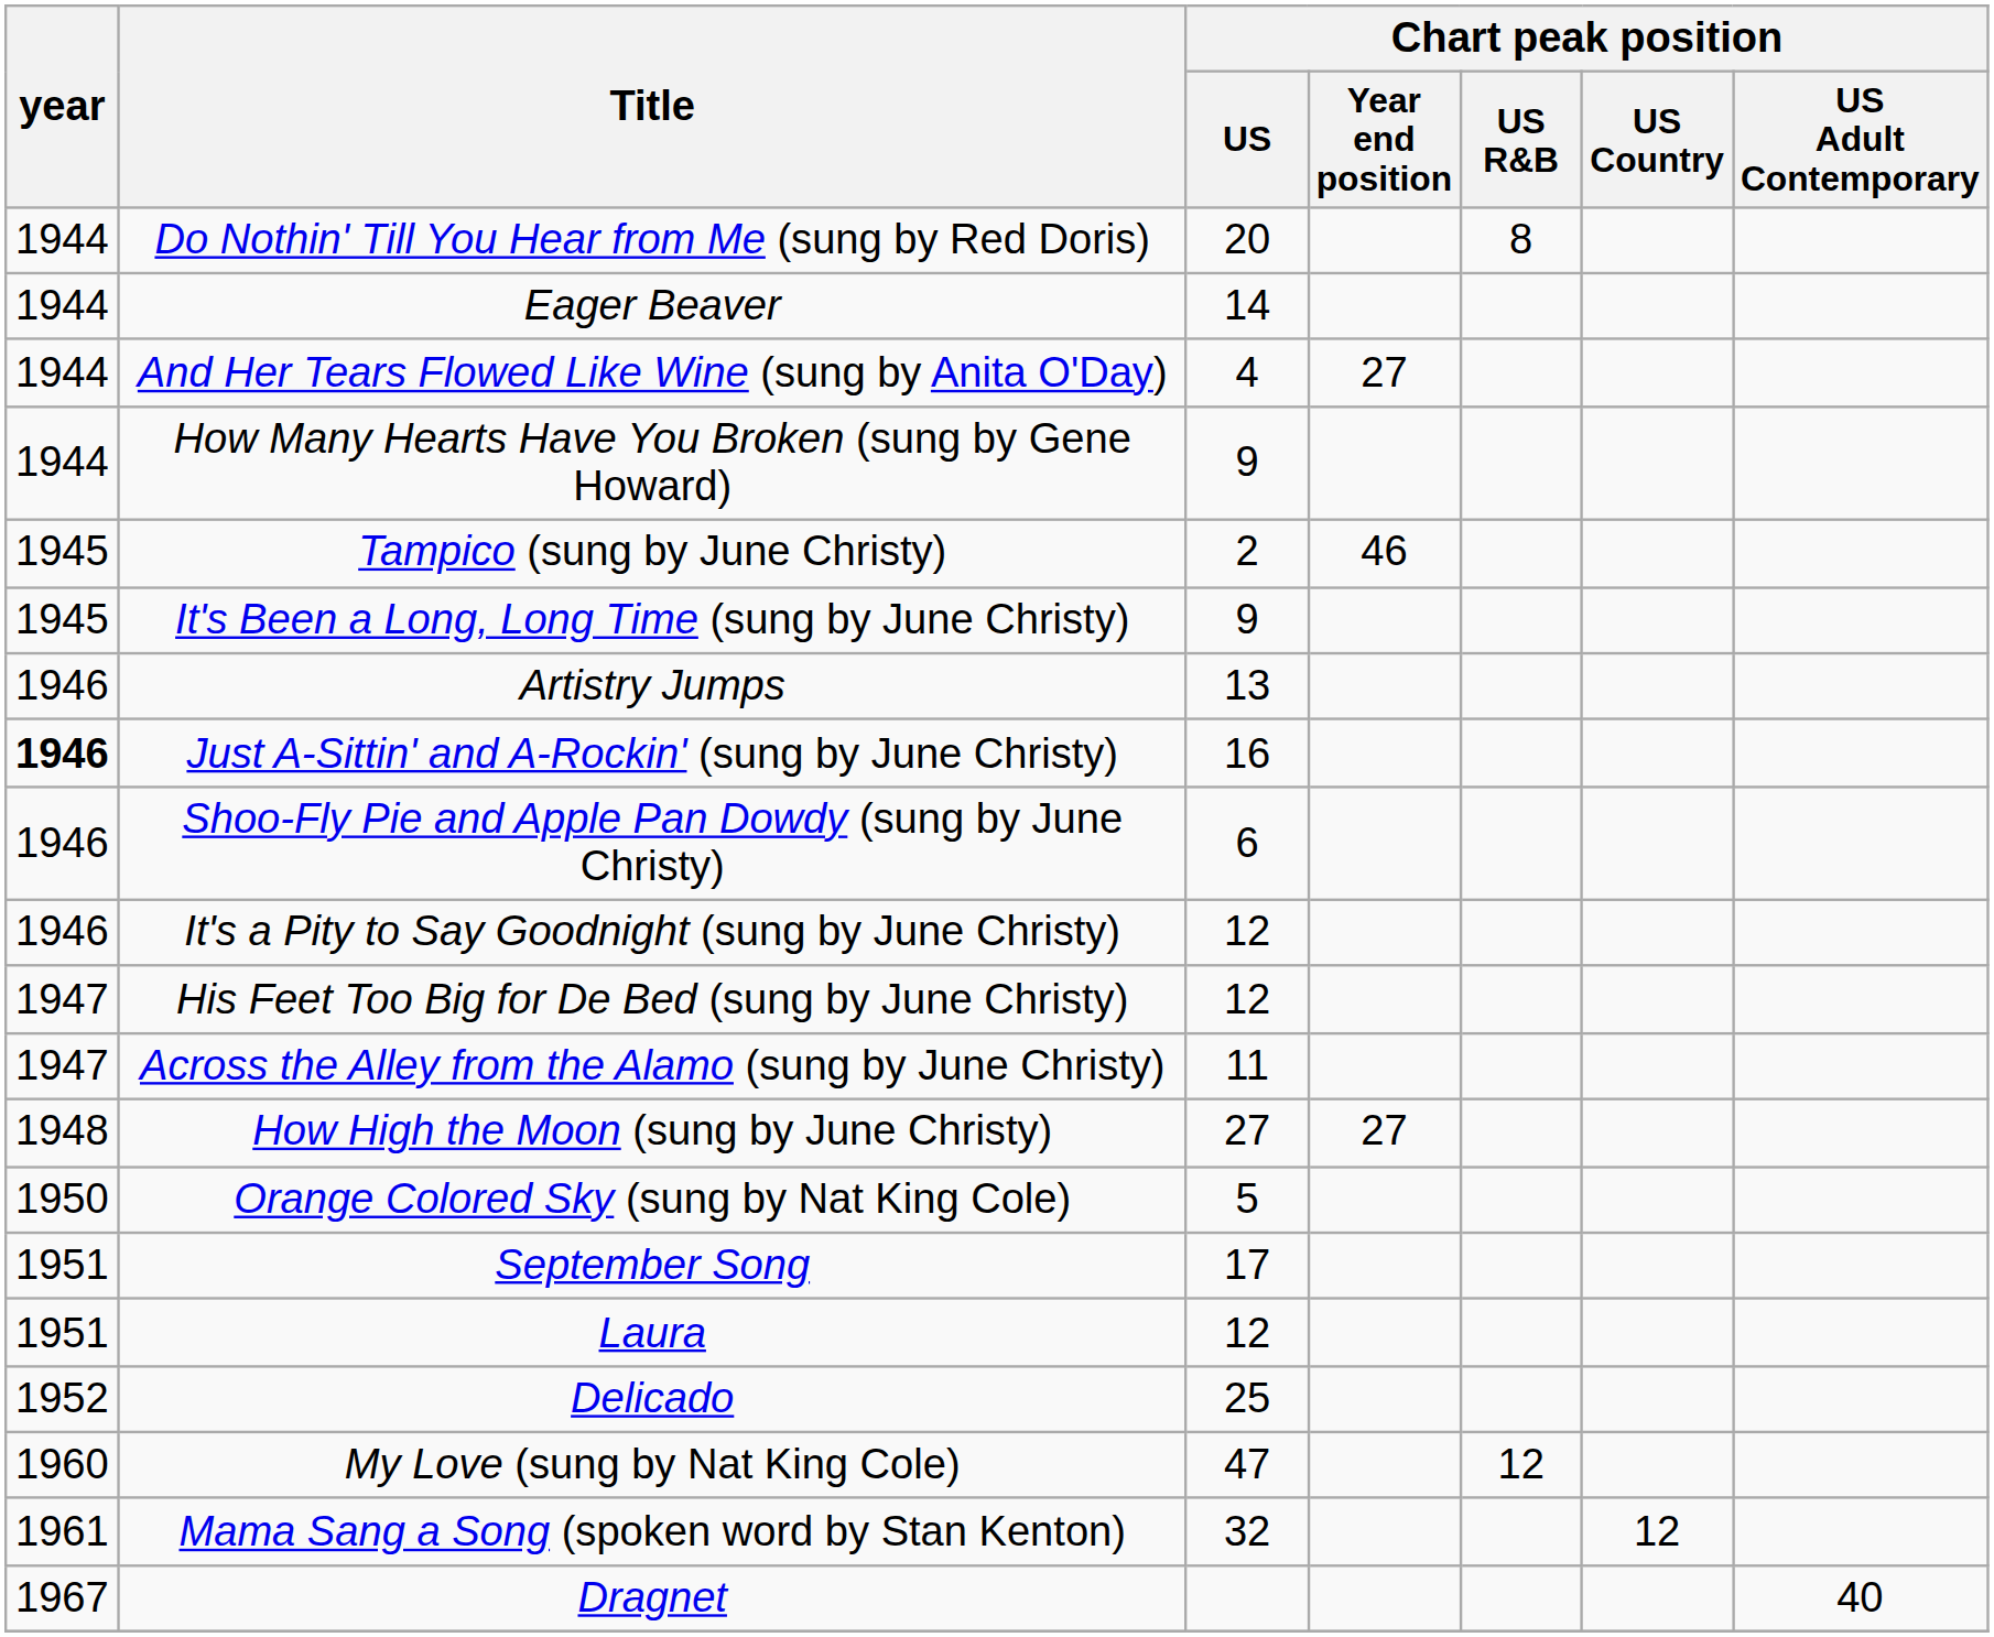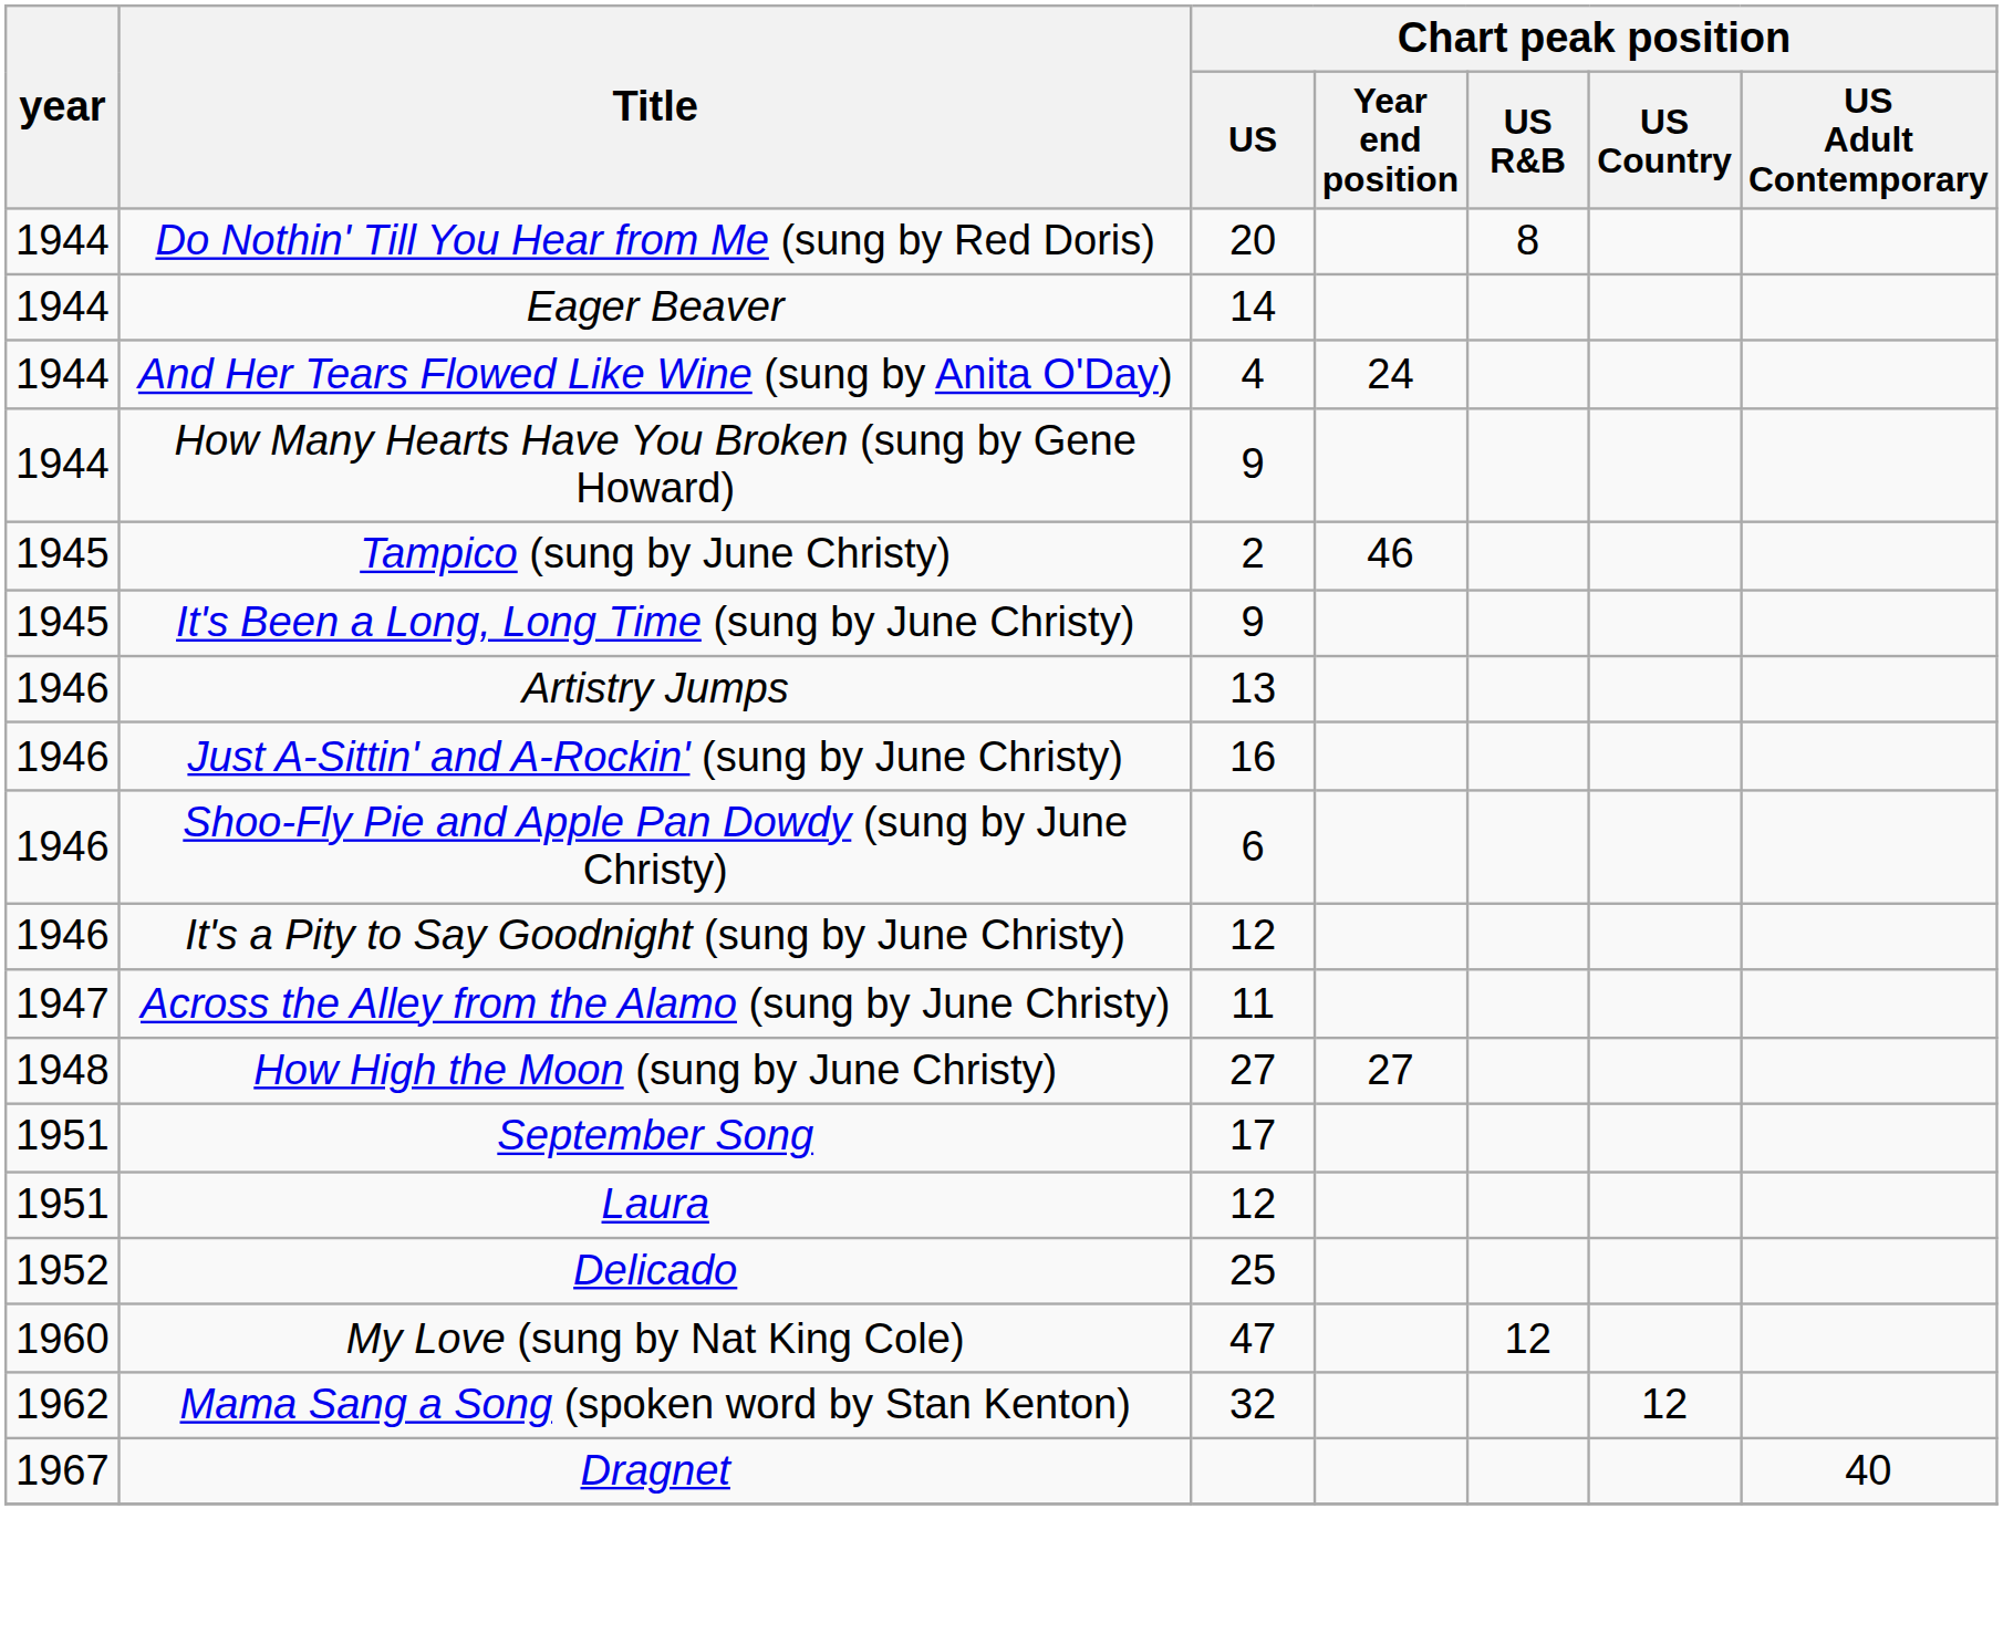And Her Tears Flowed Like Wine (sung by Anita O'Day) | Chart peak position / Year end position: 27 -> 24
Just A-Sittin' and A-Rockin' (sung by June Christy) | year: bold -> normal
- row: 1947 | His Feet Too Big for De Bed (sung by June Christy) | 12
- row: 1950 | Orange Colored Sky (sung by Nat King Cole) | 5
Mama Sang a Song (spoken word by Stan Kenton) | year: 1961 -> 1962
